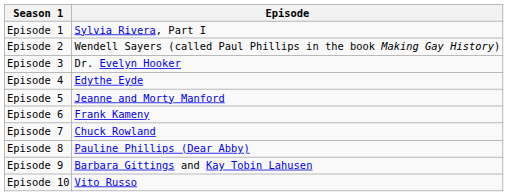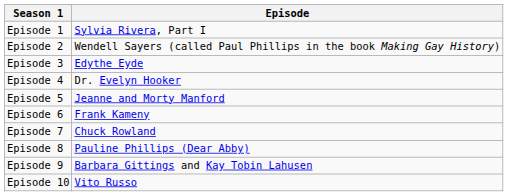Episode 3 | Episode: Dr. Evelyn Hooker -> Edythe Eyde
Episode 4 | Episode: Edythe Eyde -> Dr. Evelyn Hooker
